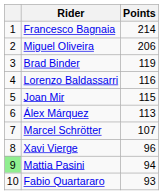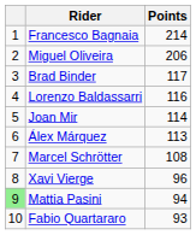Brad Binder | Points: 119 -> 117
Joan Mir | Points: 115 -> 114
Marcel Schrötter | Points: 107 -> 108
